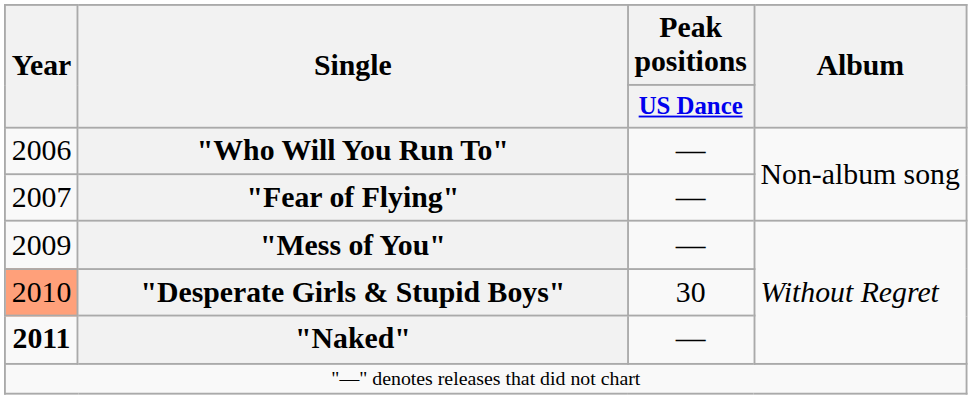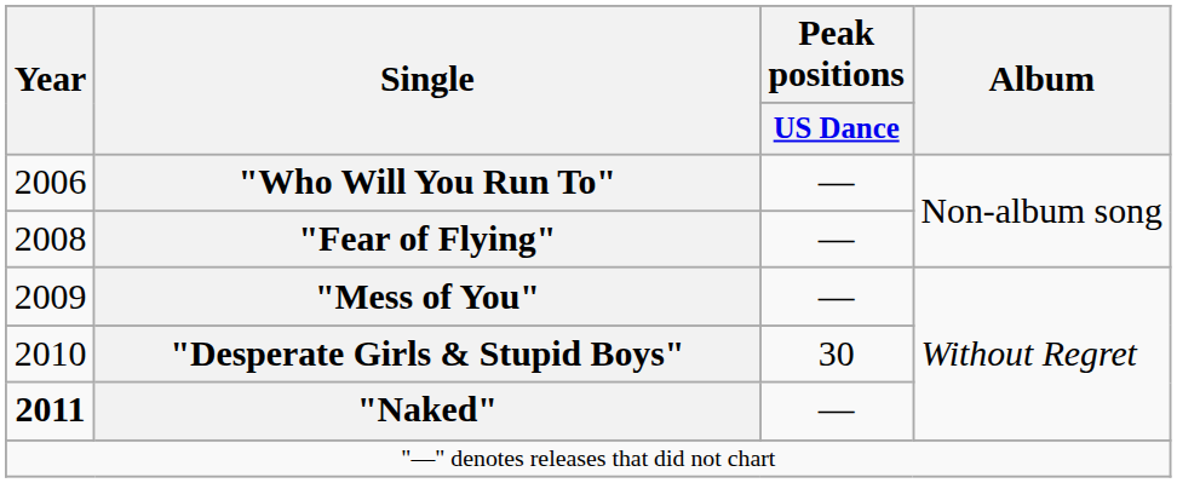"Fear of Flying" | Year: 2007 -> 2008
"Desperate Girls & Stupid Boys" | Year: lightsalmon background -> no background
